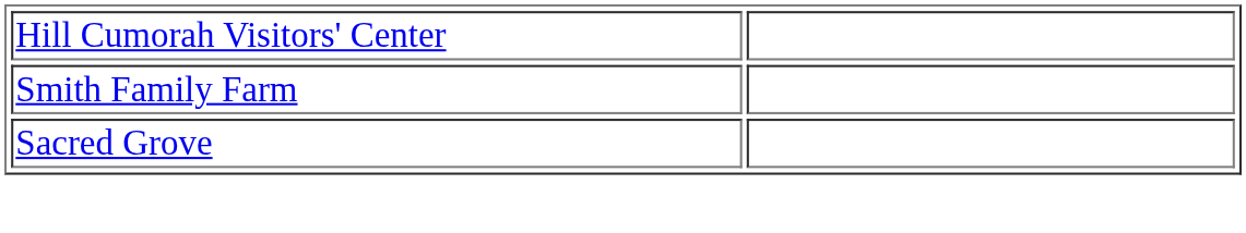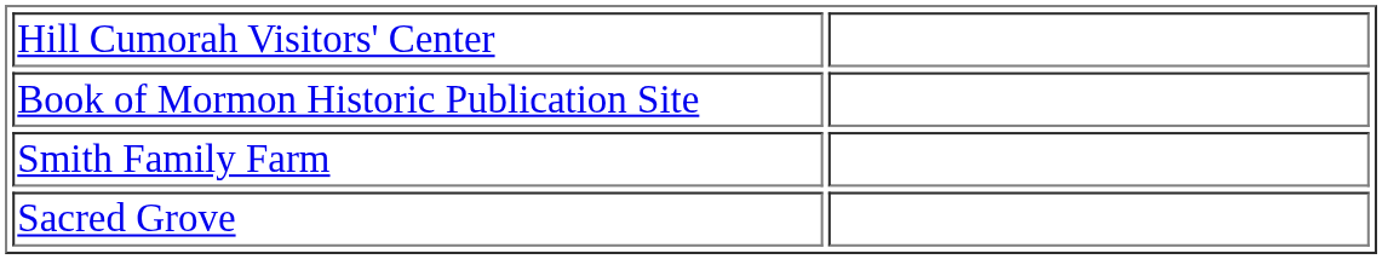+ row: Book of Mormon Historic Publication Site
